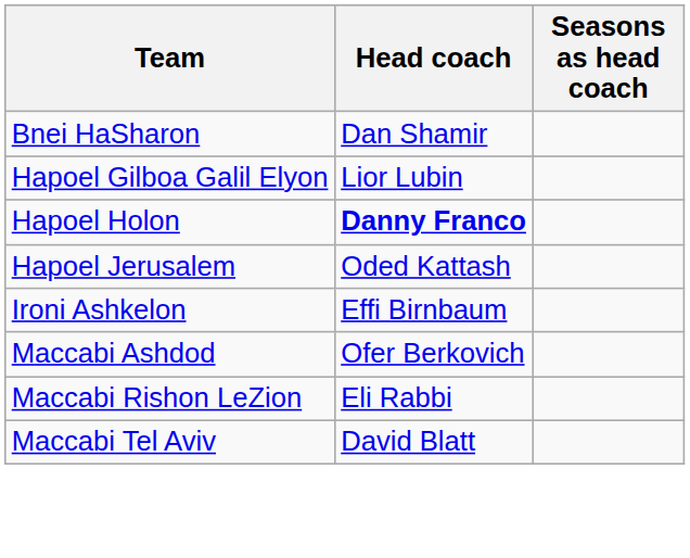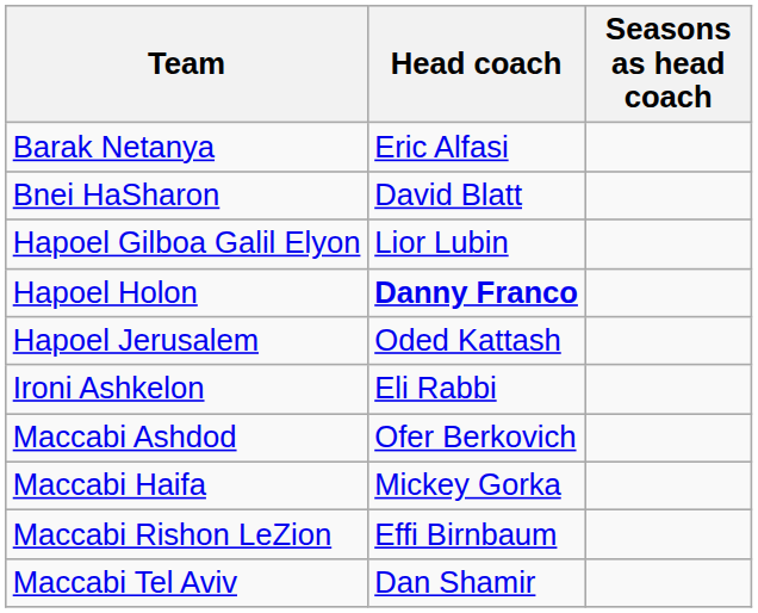+ row: Barak Netanya | Eric Alfasi
Bnei HaSharon | Head coach: Dan Shamir -> David Blatt
Ironi Ashkelon | Head coach: Effi Birnbaum -> Eli Rabbi
+ row: Maccabi Haifa | Mickey Gorka
Maccabi Rishon LeZion | Head coach: Eli Rabbi -> Effi Birnbaum
Maccabi Tel Aviv | Head coach: David Blatt -> Dan Shamir
